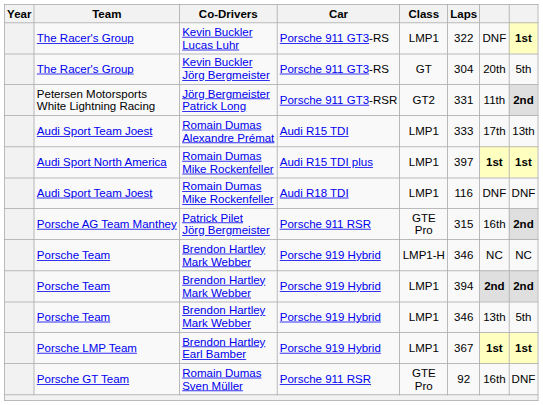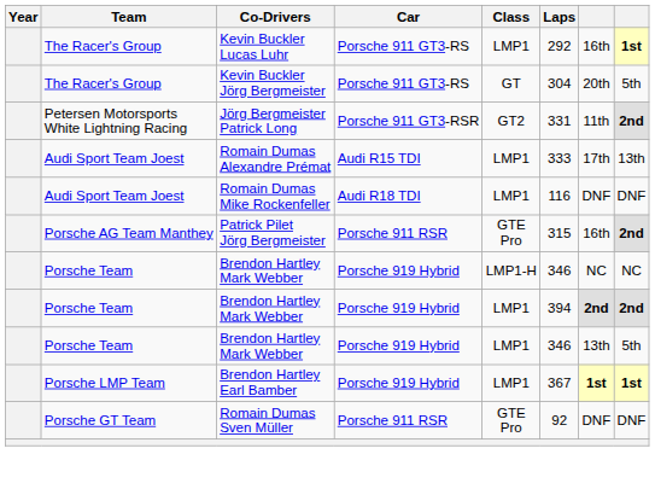Kevin Buckler Lucas Luhr | Laps: 322 -> 292
Kevin Buckler Lucas Luhr | column 7: DNF -> 16th
- row: Audi Sport North America | Romain Dumas Mike Rockenfeller | Audi R15 TDI plus | LMP1 | 397 | 1st | 1st
Romain Dumas Sven Müller | column 7: 16th -> DNF
